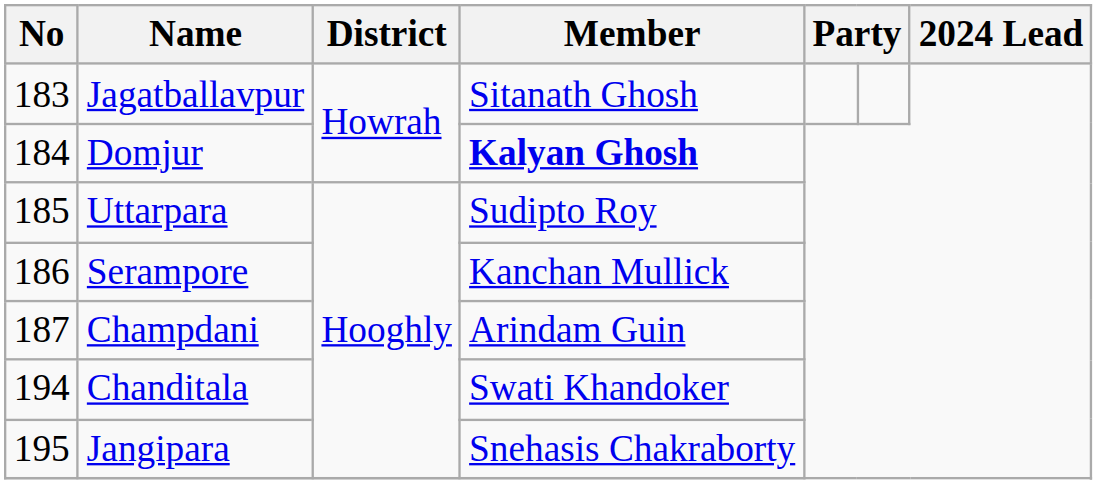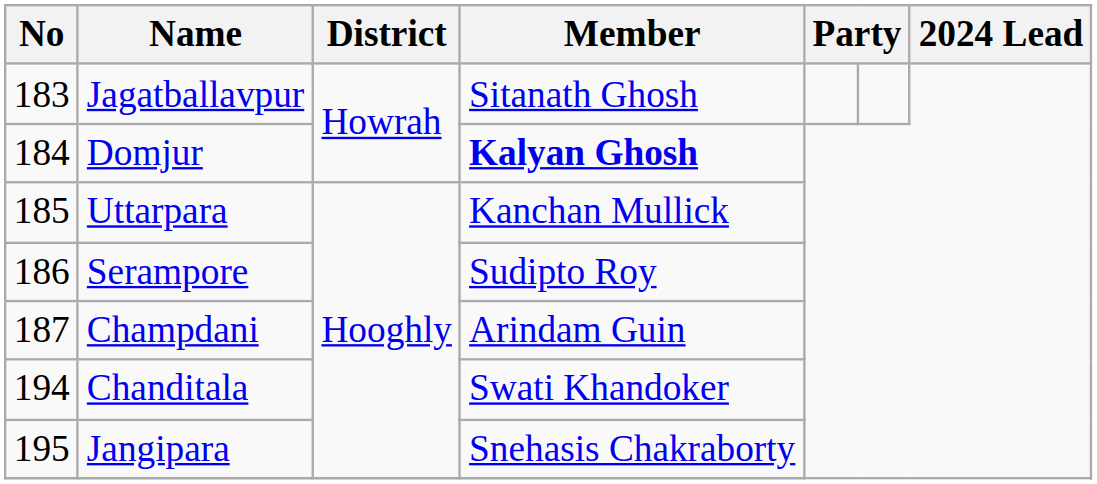Uttarpara | Member: Sudipto Roy -> Kanchan Mullick
Serampore | Member: Kanchan Mullick -> Sudipto Roy
